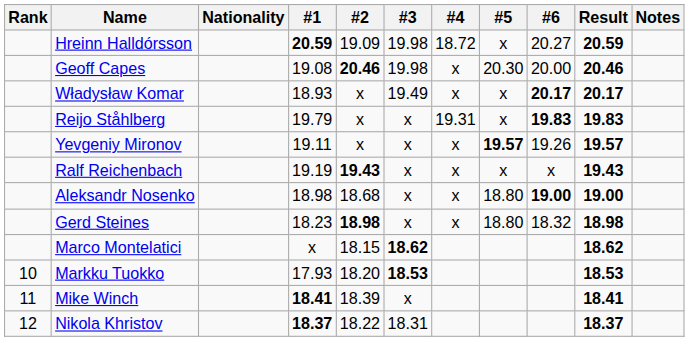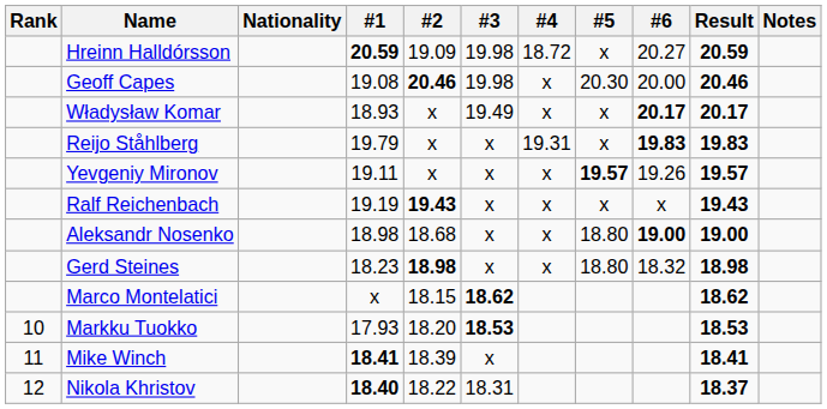Nikola Khristov | #1: 18.37 -> 18.40
